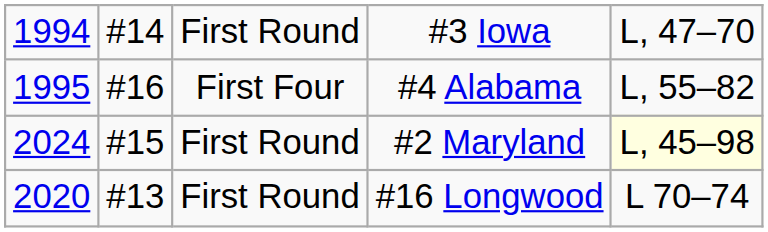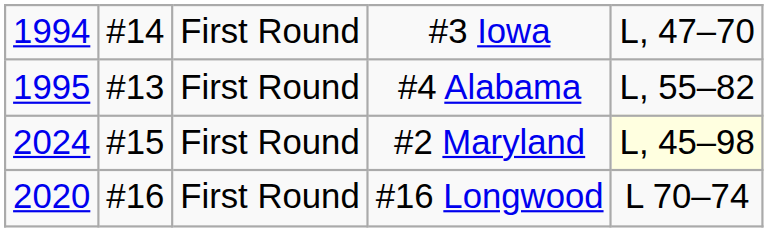#4 Alabama | column 2: #16 -> #13
#4 Alabama | column 3: First Four -> First Round
#16 Longwood | column 2: #13 -> #16
